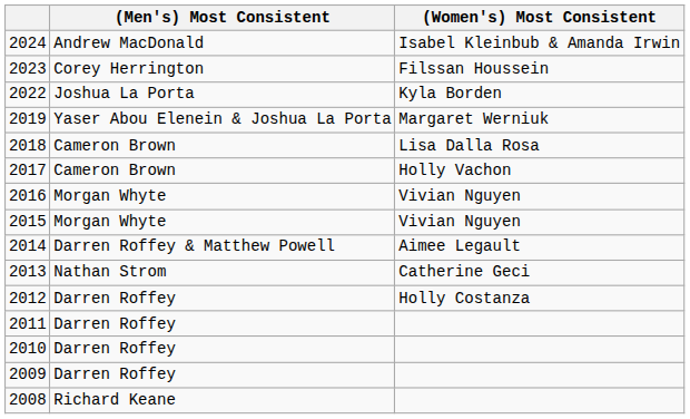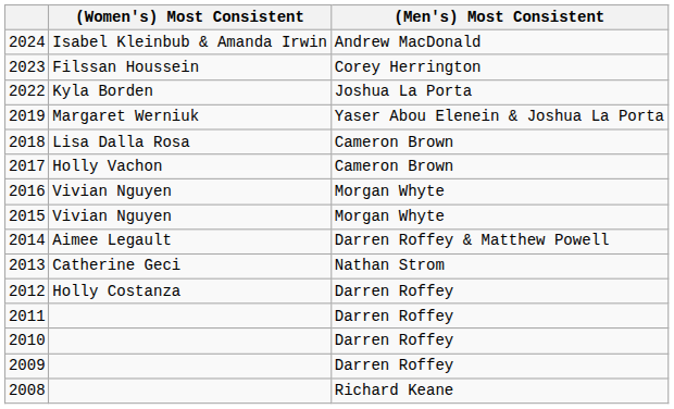columns swapped: (Men's) Most Consistent <-> (Women's) Most Consistent
